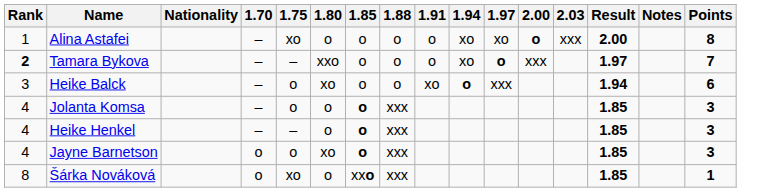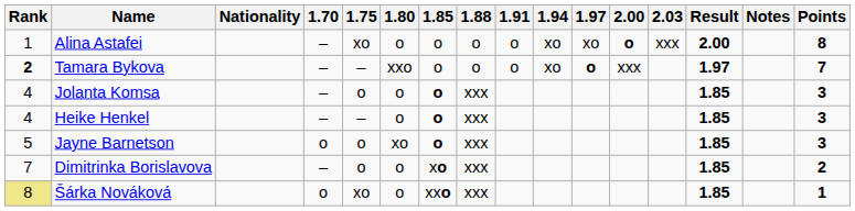- row: 3 | Heike Balck | – | o | xo | o | o | xo | o | xxx | 1.94 | 6
Jayne Barnetson | Rank: 4 -> 5
+ row: 7 | Dimitrinka Borislavova | – | o | o | xo | xxx | 1.85 | 2
Šárka Nováková | Rank: no background -> khaki background
